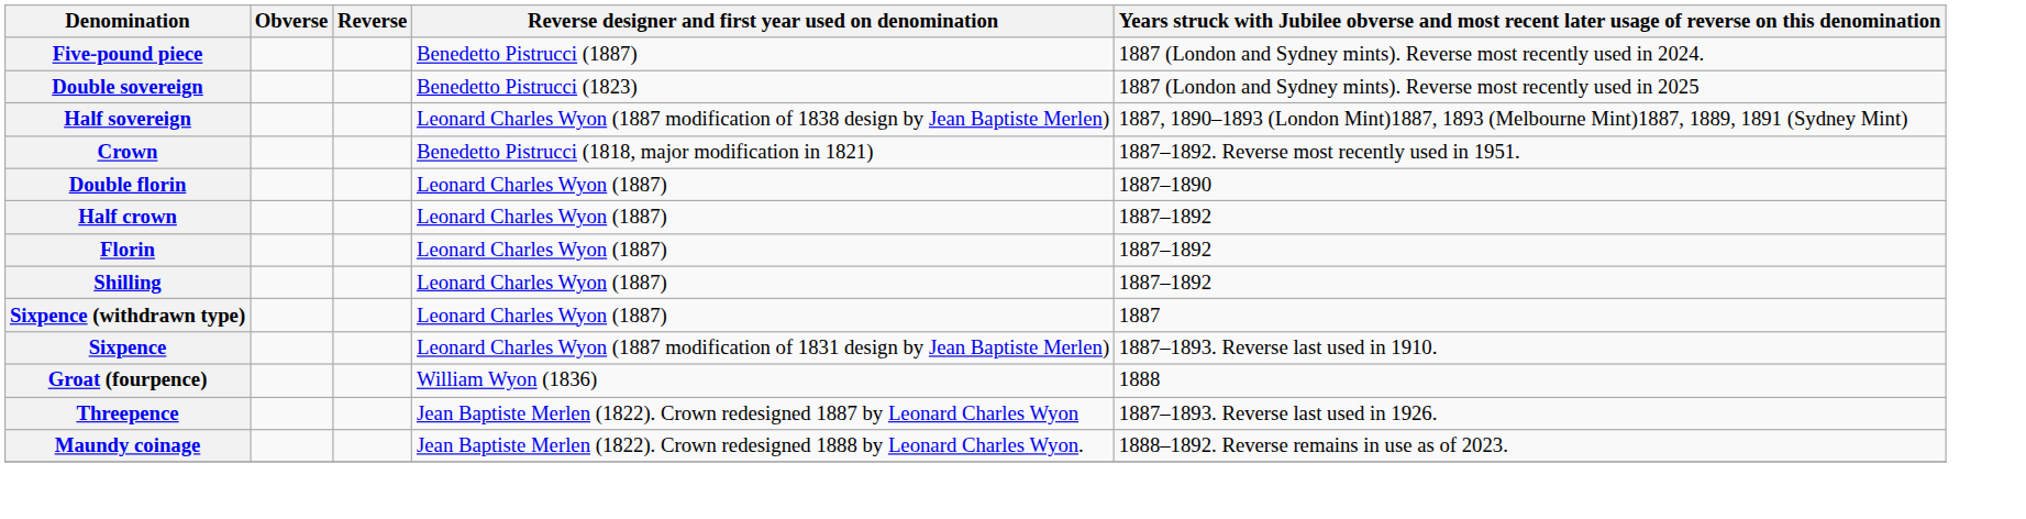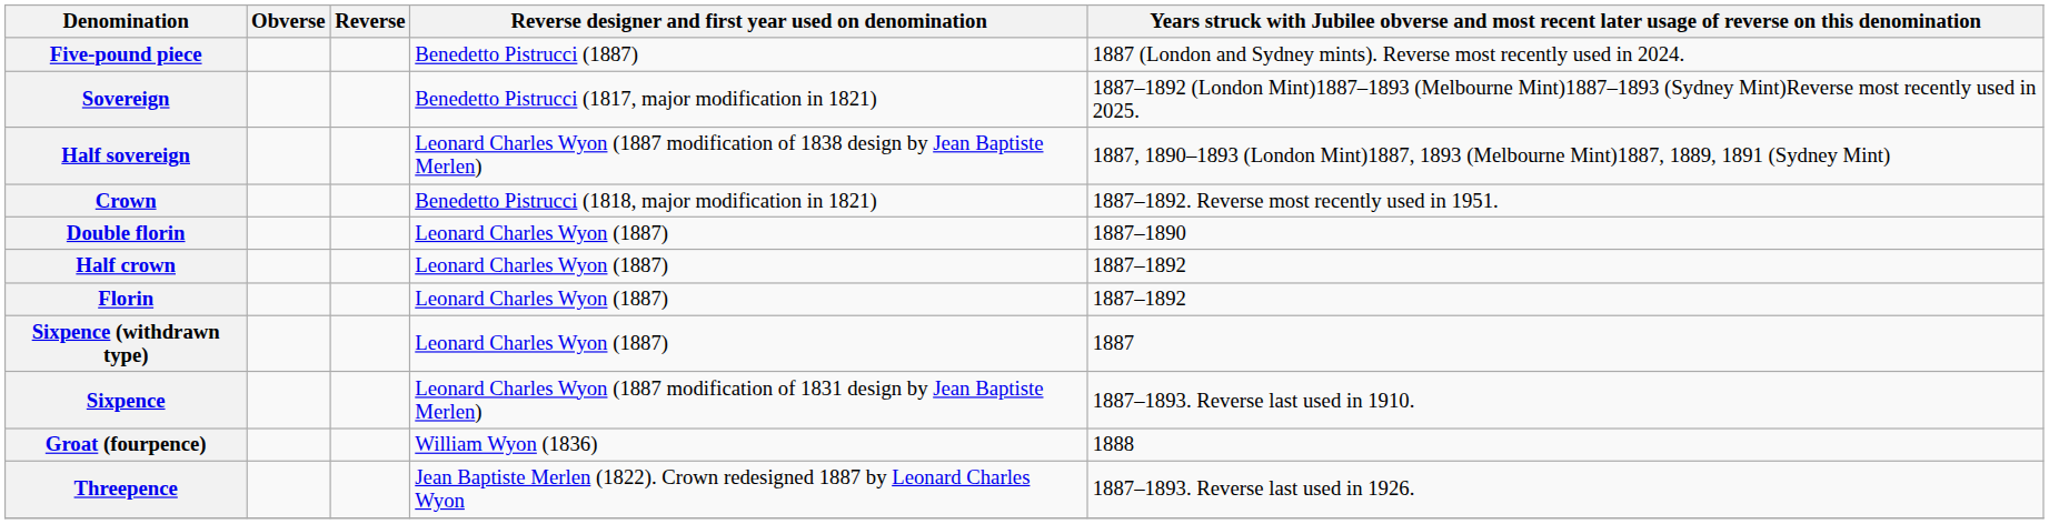- row: Double sovereign | Benedetto Pistrucci (1823) | 1887 (London and Sydney mints). Reverse most recently used in 2025
+ row: Sovereign | Benedetto Pistrucci (1817, major modification in 1821) | 1887–1892 (London Mint)1887–1893 (Melbourne Mint)1887–1893 (Sydney Mint)Reverse most recently used in 2025.
- row: Shilling | Leonard Charles Wyon (1887) | 1887–1892
- row: Maundy coinage | Jean Baptiste Merlen (1822). Crown redesigned 1888 by Leonard Charles Wyon. | 1888–1892. Reverse remains in use as of 2023.
